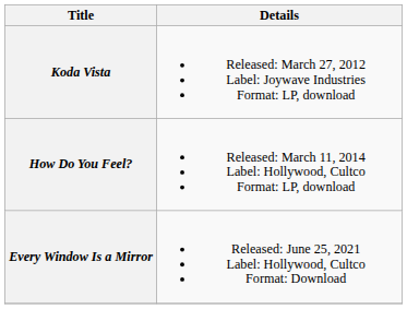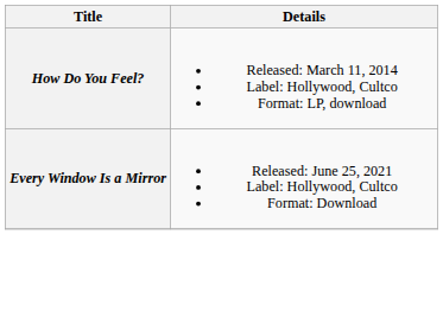- row: Koda Vista | Released: March 27, 2012 Label: Joywave Industries Format: LP, download
